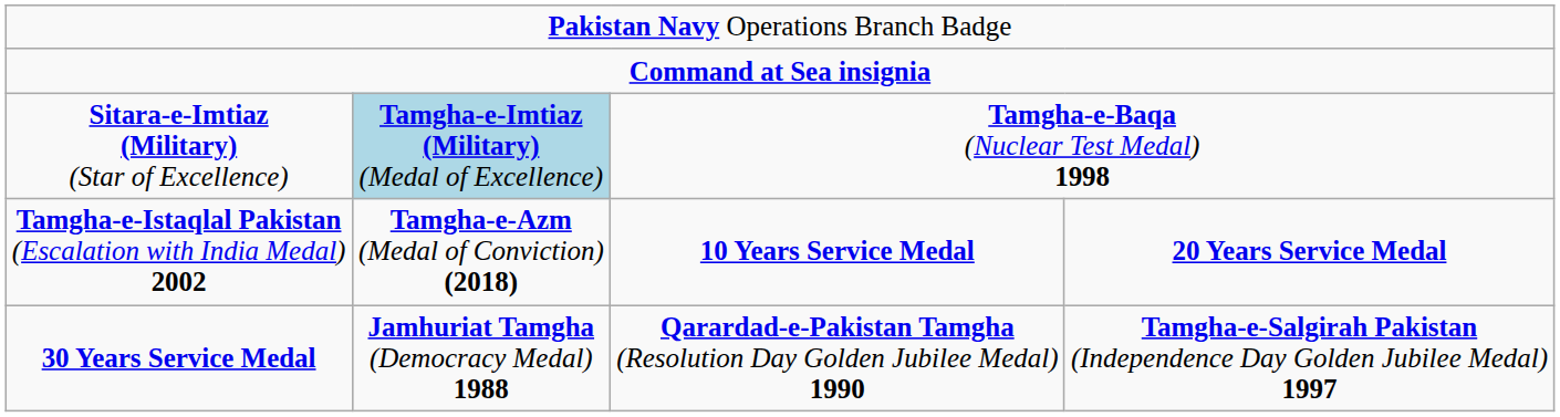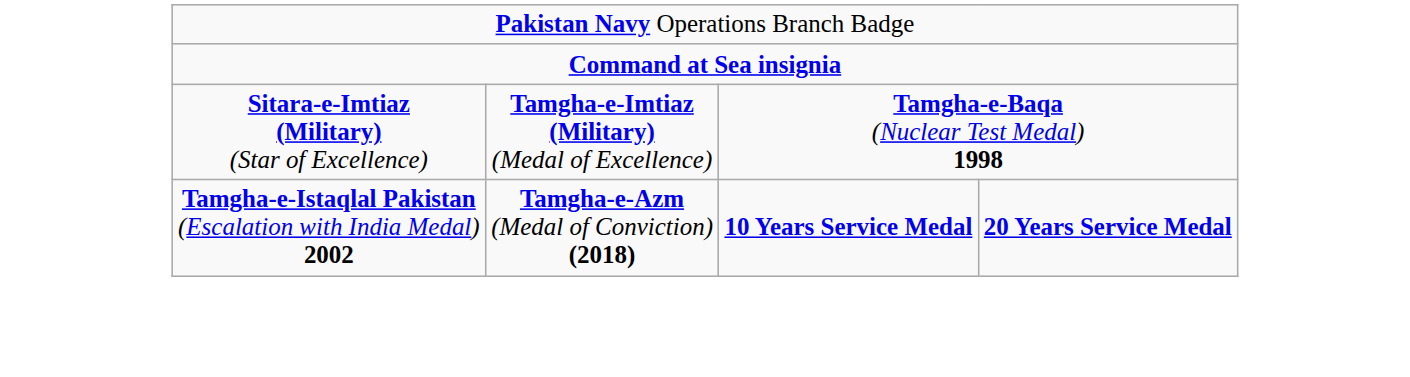Sitara-e-Imtiaz (Military) (Star of Excellence) | column 2: lightblue background -> no background
- row: 30 Years Service Medal | Jamhuriat Tamgha (Democracy Medal) 1988 | Qarardad-e-Pakistan Tamgha (Resolution Day Golden Jubilee Medal) 1990 | Tamgha-e-Salgirah Pakistan (Independence Day Golden Jubilee Medal) 1997
